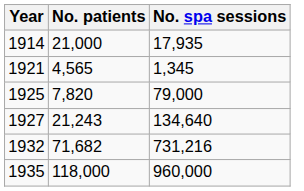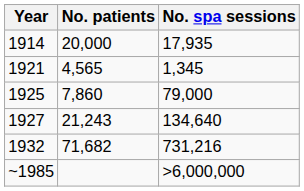1914 | No. patients: 21,000 -> 20,000
1925 | No. patients: 7,820 -> 7,860
- row: 1935 | 118,000 | 960,000
+ row: ~1985 | >6,000,000
